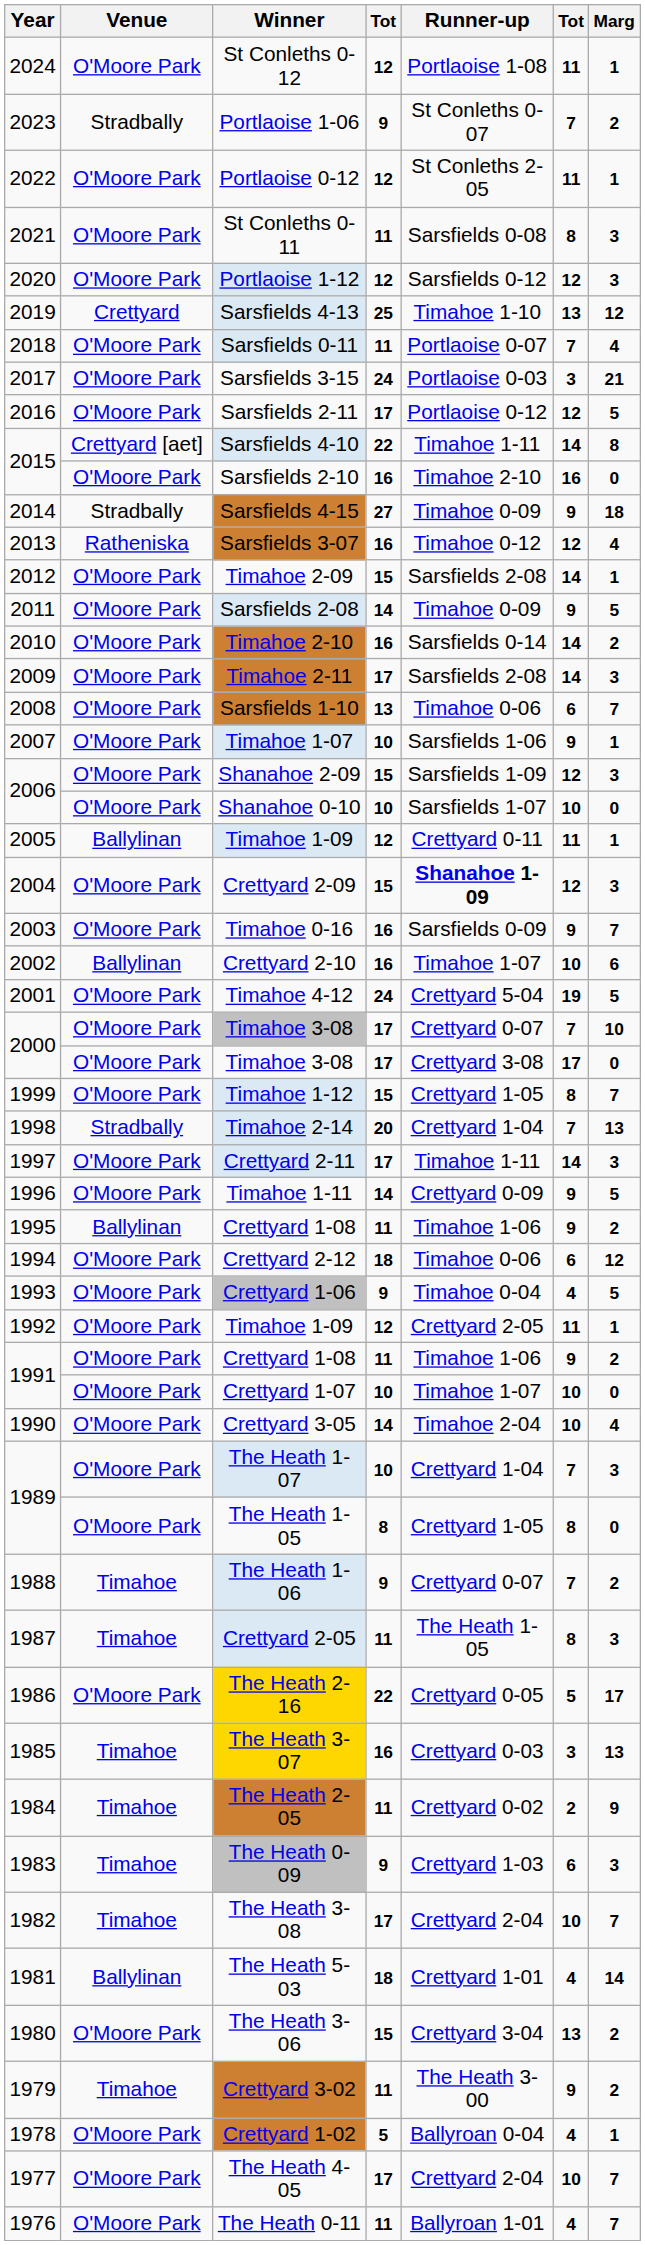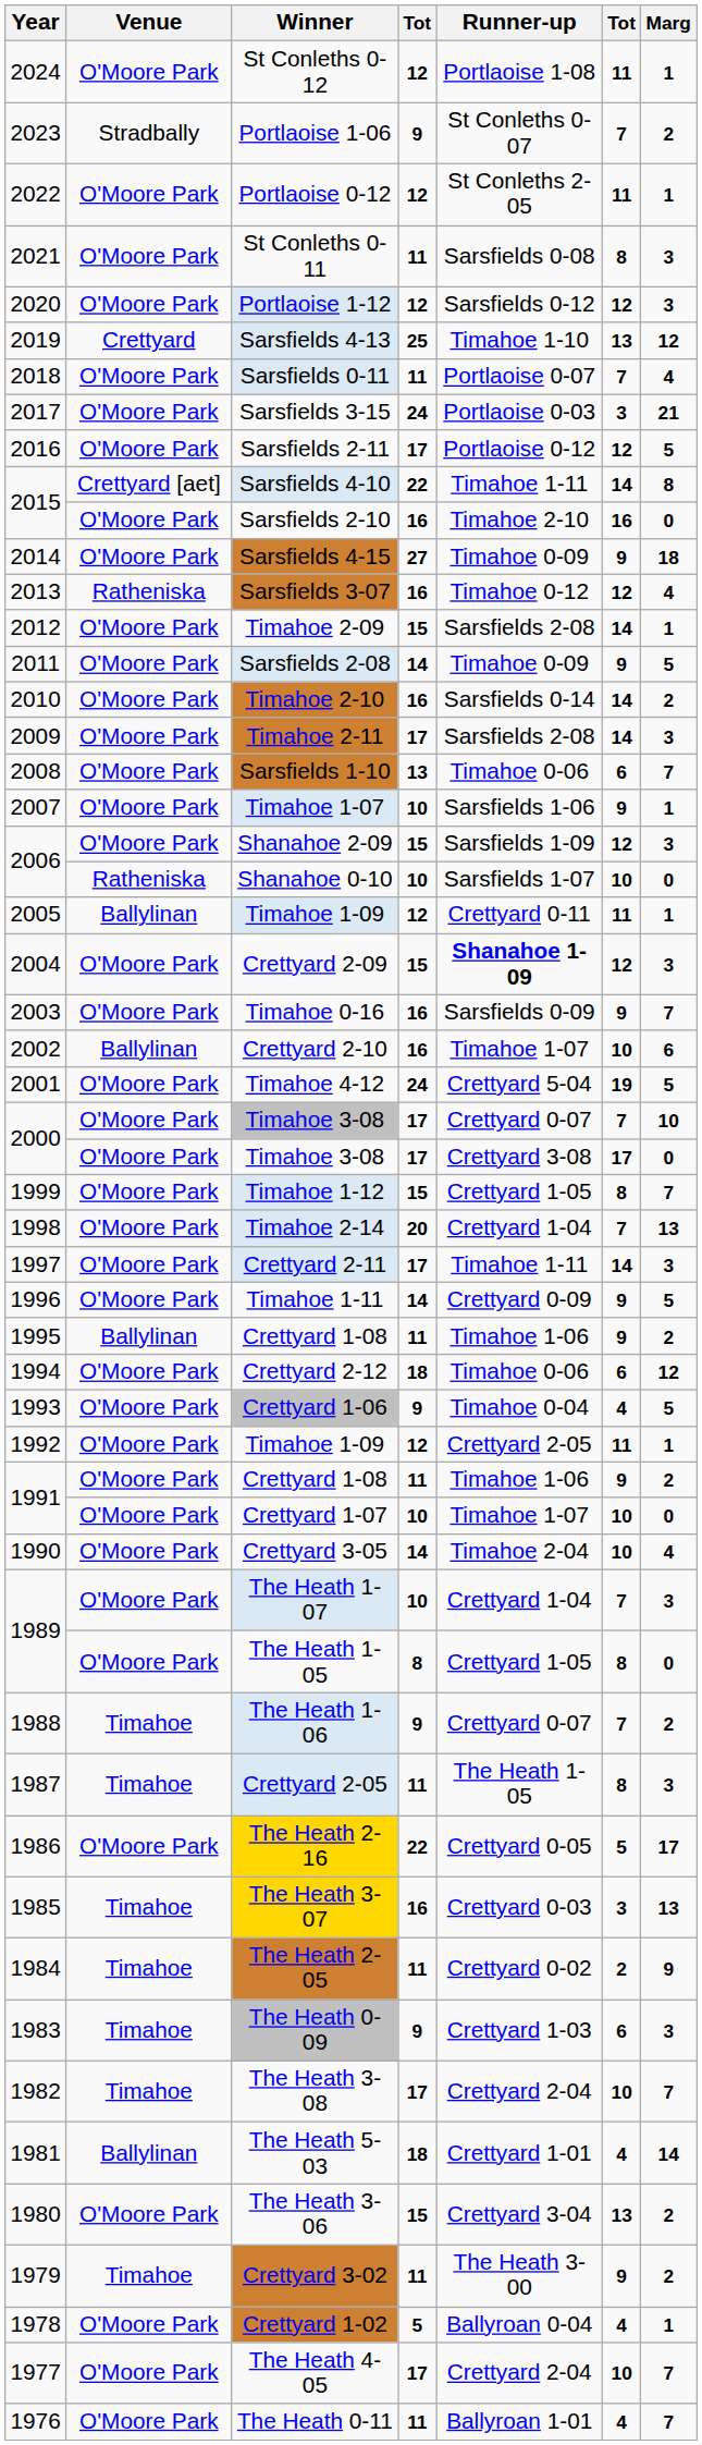Sarsfields 4-15 | Venue: Stradbally -> O'Moore Park
Shanahoe 0-10 | Venue: O'Moore Park -> Ratheniska
Timahoe 2-14 | Venue: Stradbally -> O'Moore Park
